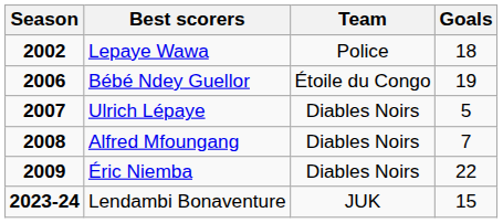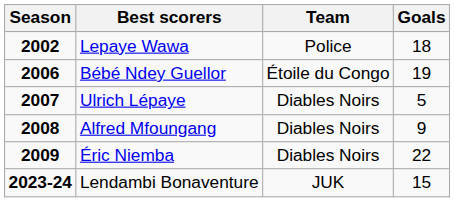Alfred Mfoungang | Goals: 7 -> 9
